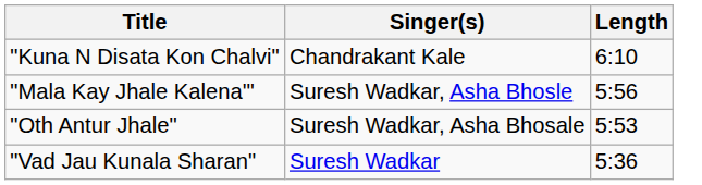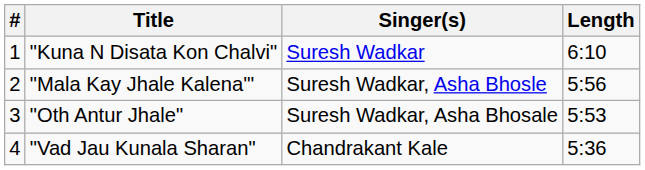+ column: # | 1 | 2 | 3 | 4
"Kuna N Disata Kon Chalvi" | Singer(s): Chandrakant Kale -> Suresh Wadkar
"Vad Jau Kunala Sharan" | Singer(s): Suresh Wadkar -> Chandrakant Kale
